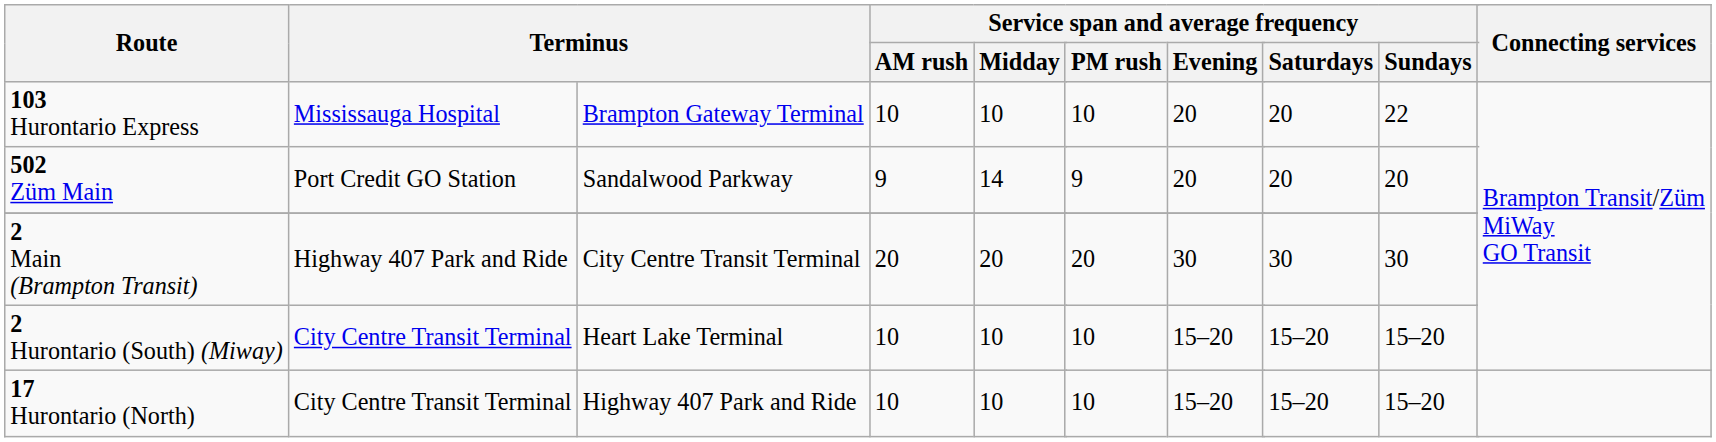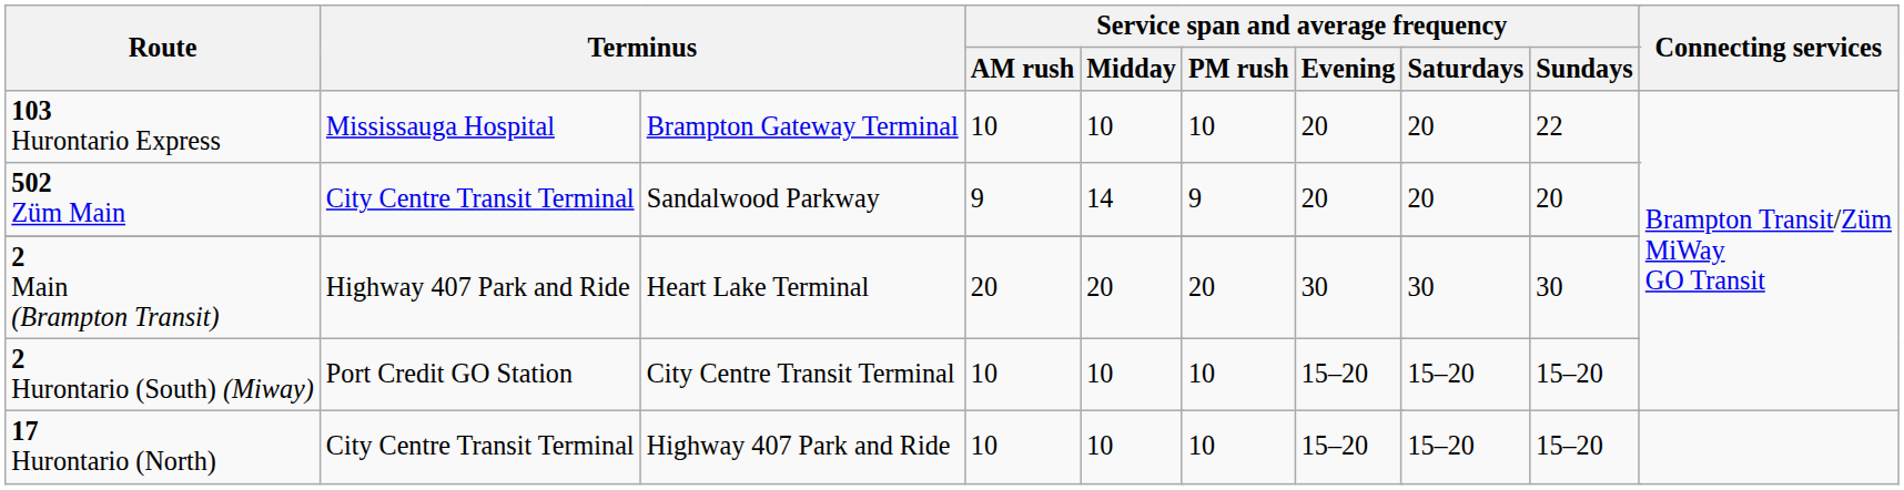502 Züm Main | column 2: Port Credit GO Station -> City Centre Transit Terminal
2 Main (Brampton Transit) | column 3: City Centre Transit Terminal -> Heart Lake Terminal
2 Hurontario (South) (Miway) | column 2: City Centre Transit Terminal -> Port Credit GO Station
2 Hurontario (South) (Miway) | column 3: Heart Lake Terminal -> City Centre Transit Terminal
